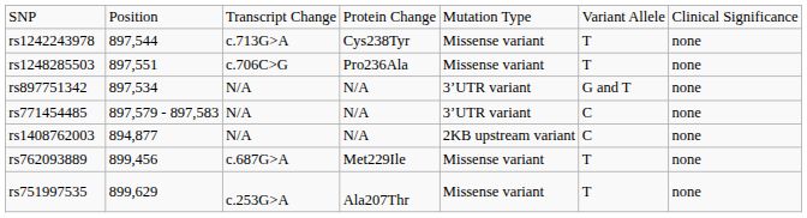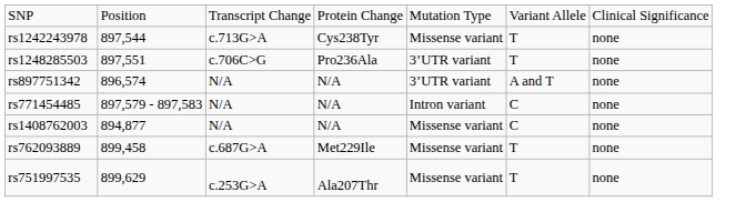rs1248285503 | column 5: Missense variant -> 3’UTR variant
rs897751342 | column 2: 897,534 -> 896,574
rs897751342 | column 6: G and T -> A and T
rs771454485 | column 5: 3’UTR variant -> Intron variant
rs1408762003 | column 5: 2KB upstream variant -> Missense variant
rs762093889 | column 2: 899,456 -> 899,458
